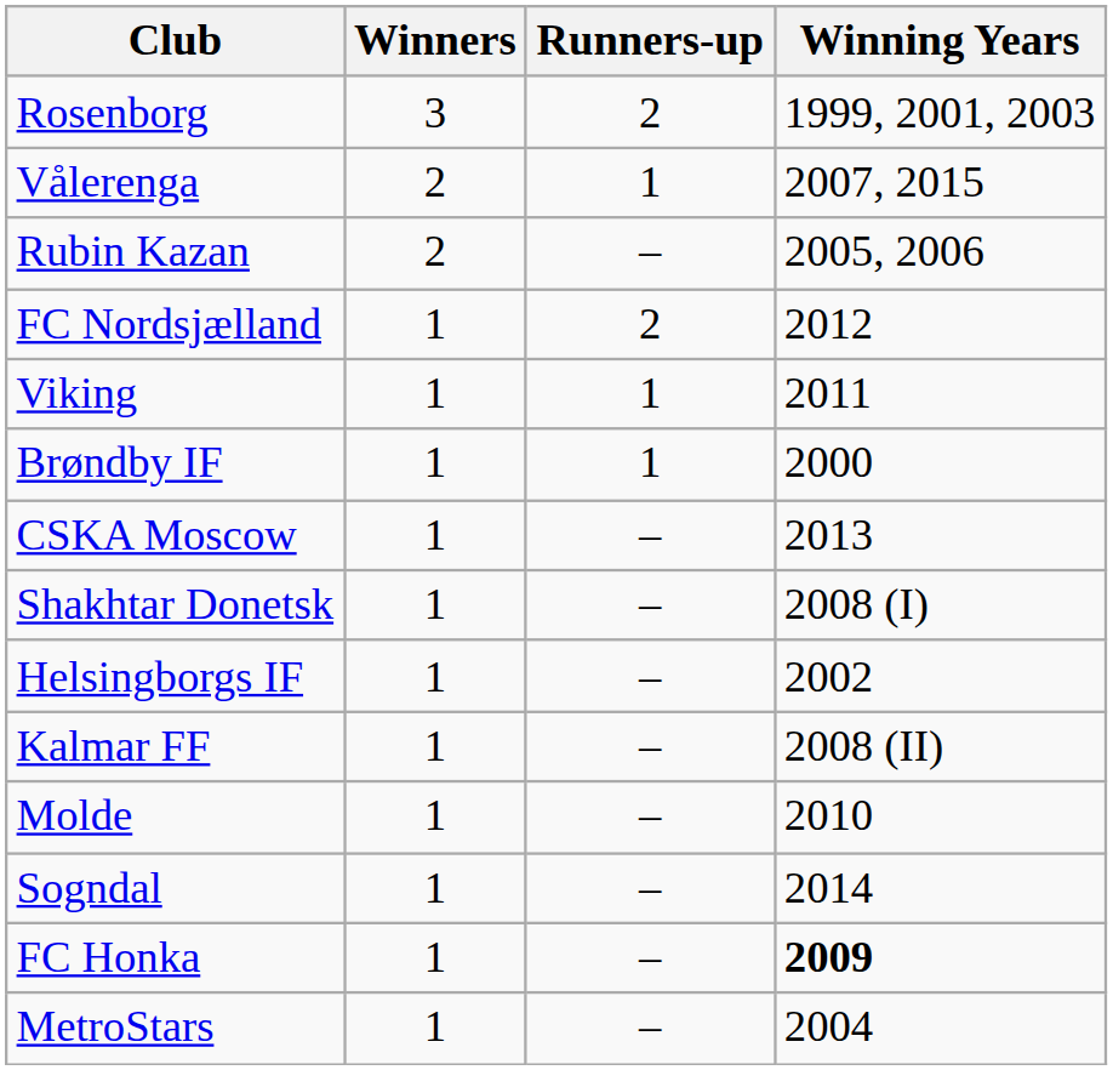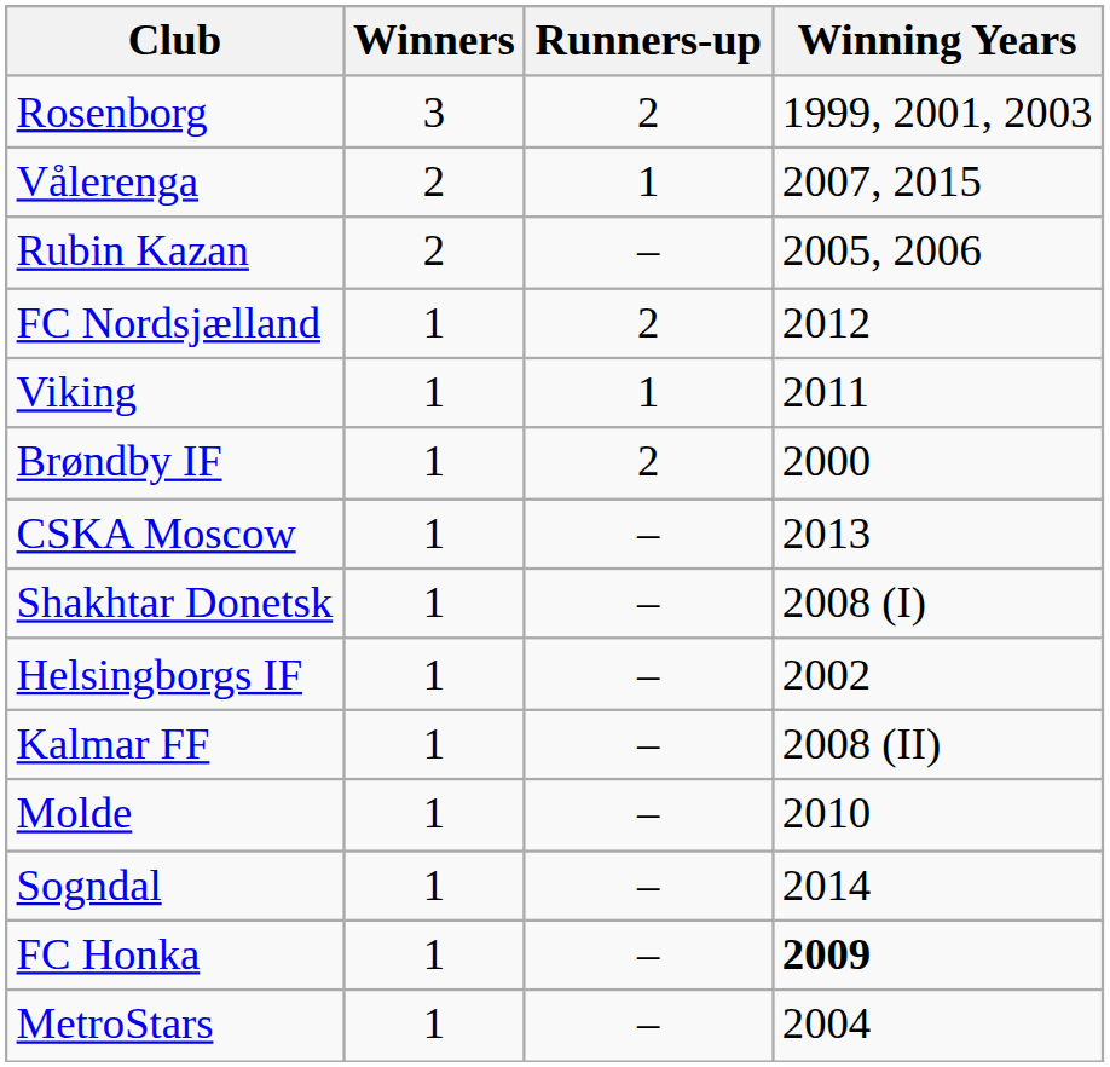Brøndby IF | Runners-up: 1 -> 2
